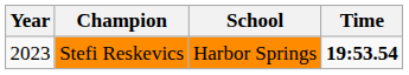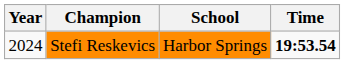Stefi Reskevics | Year: 2023 -> 2024
